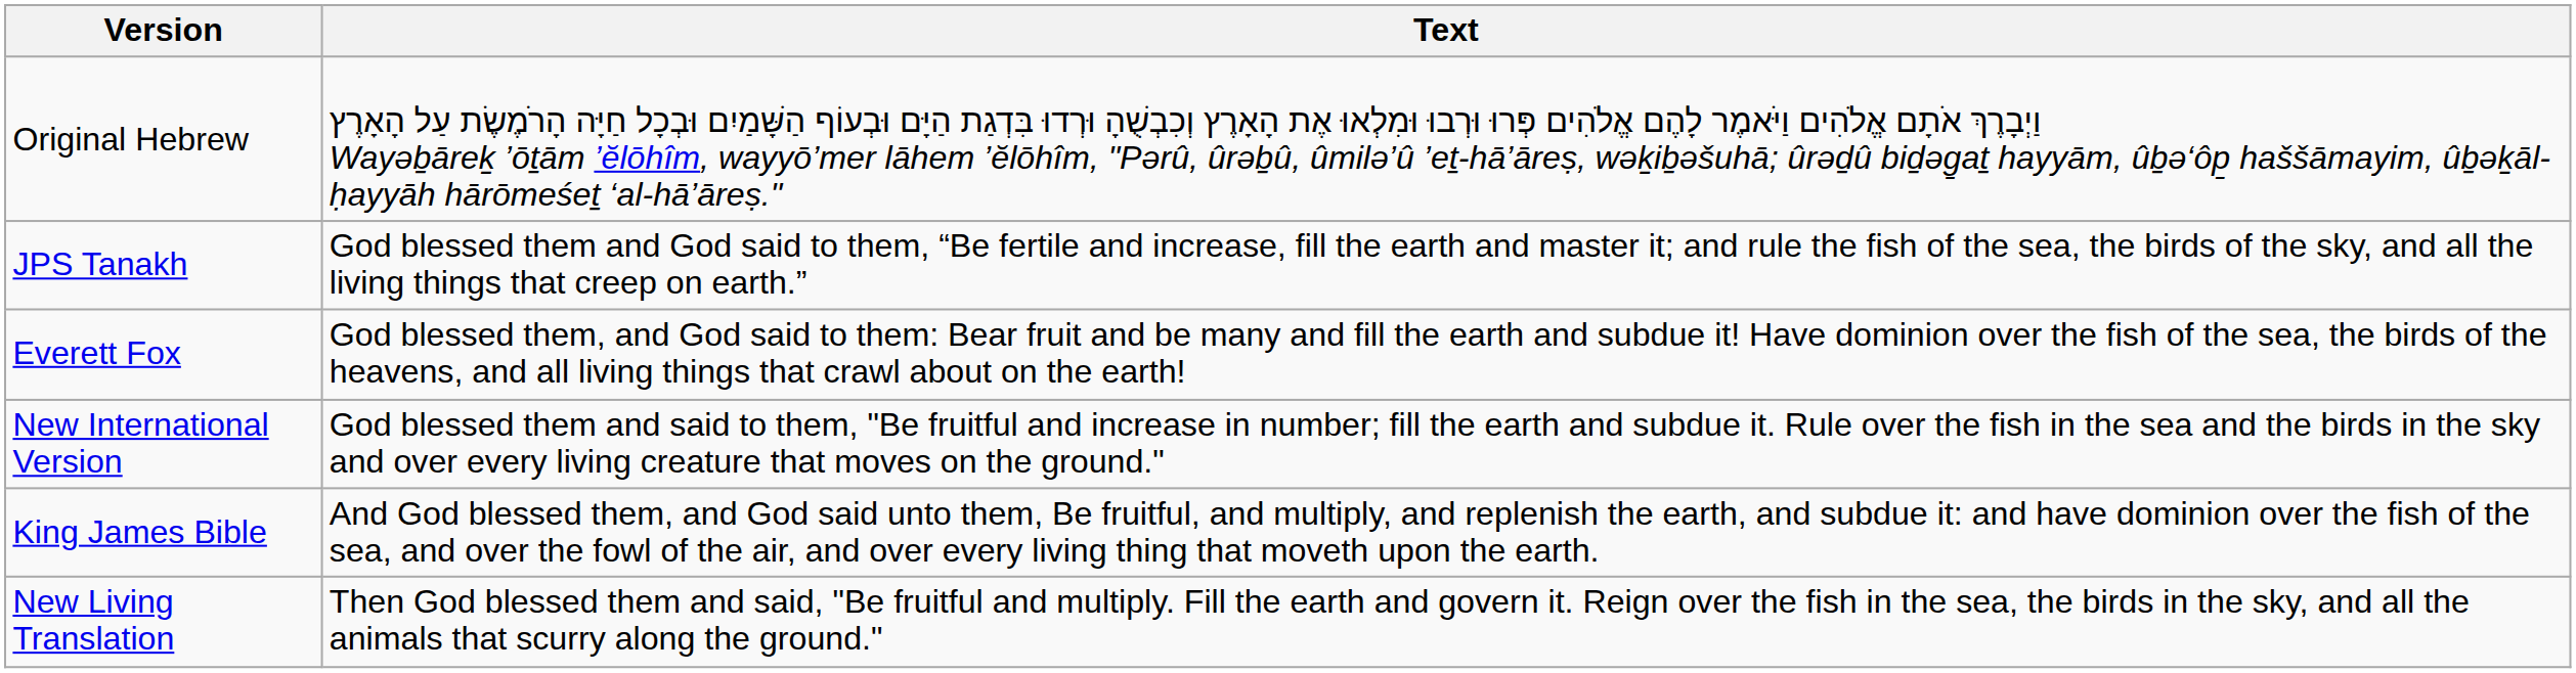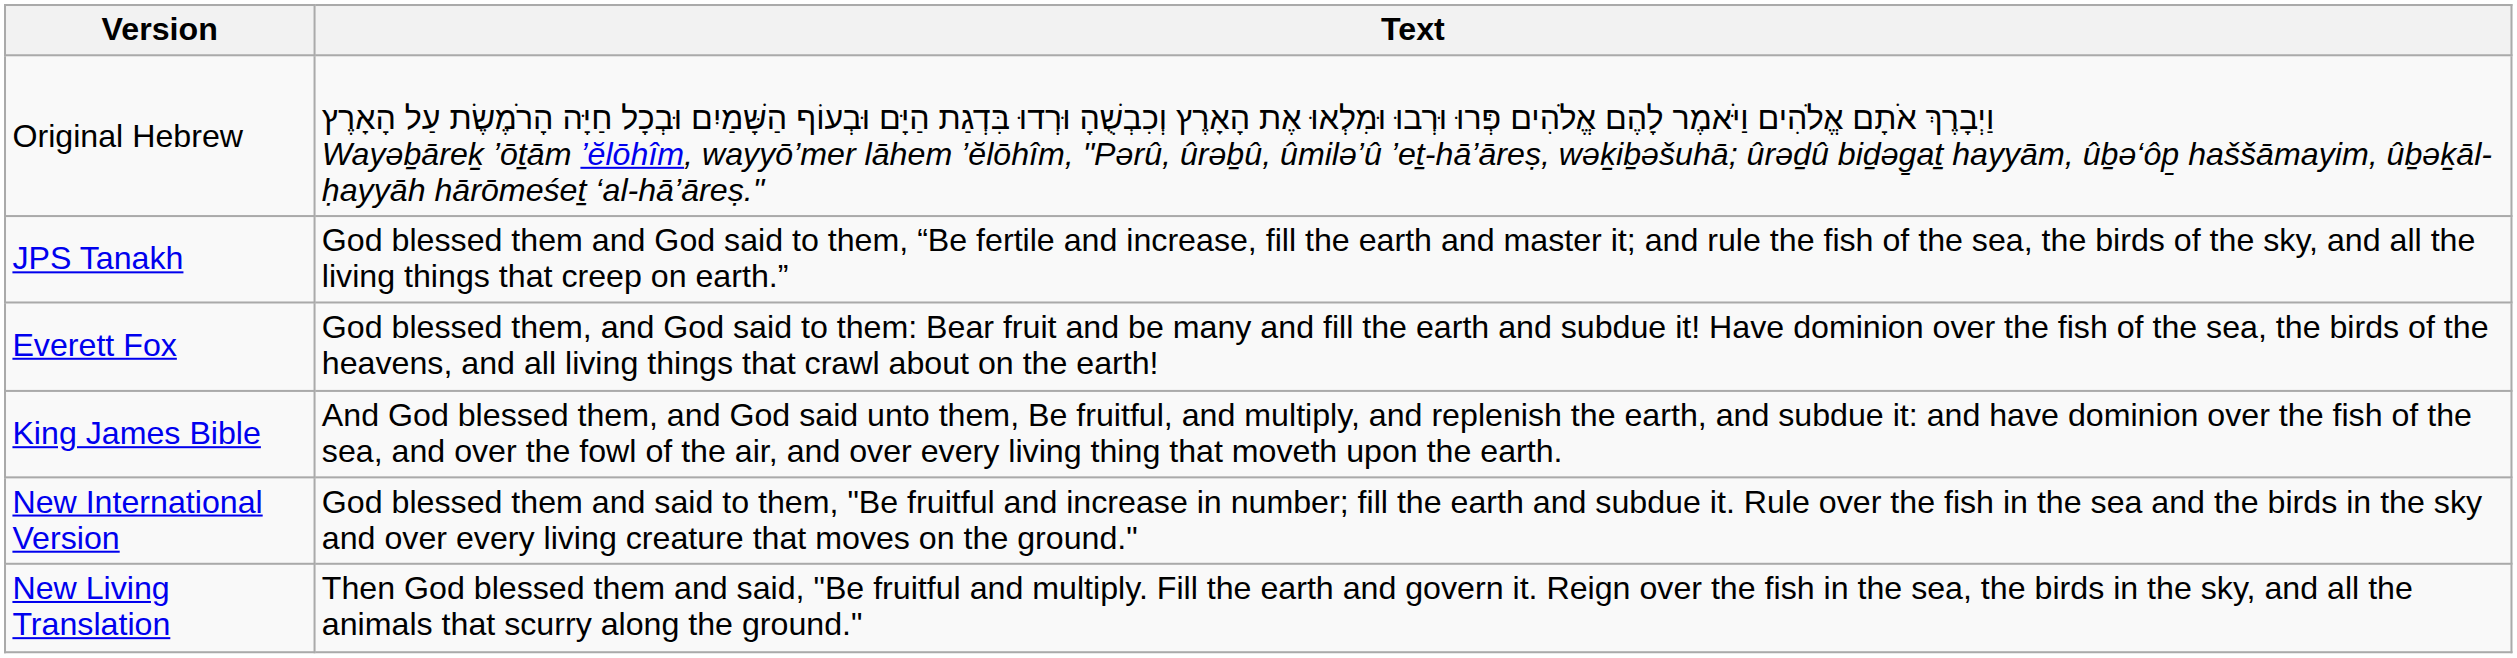rows swapped: King James Bible <-> New International Version
